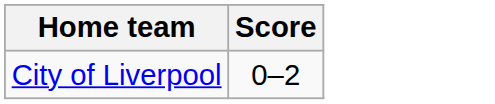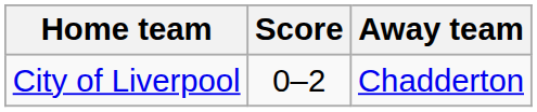+ column: Away team | Chadderton
